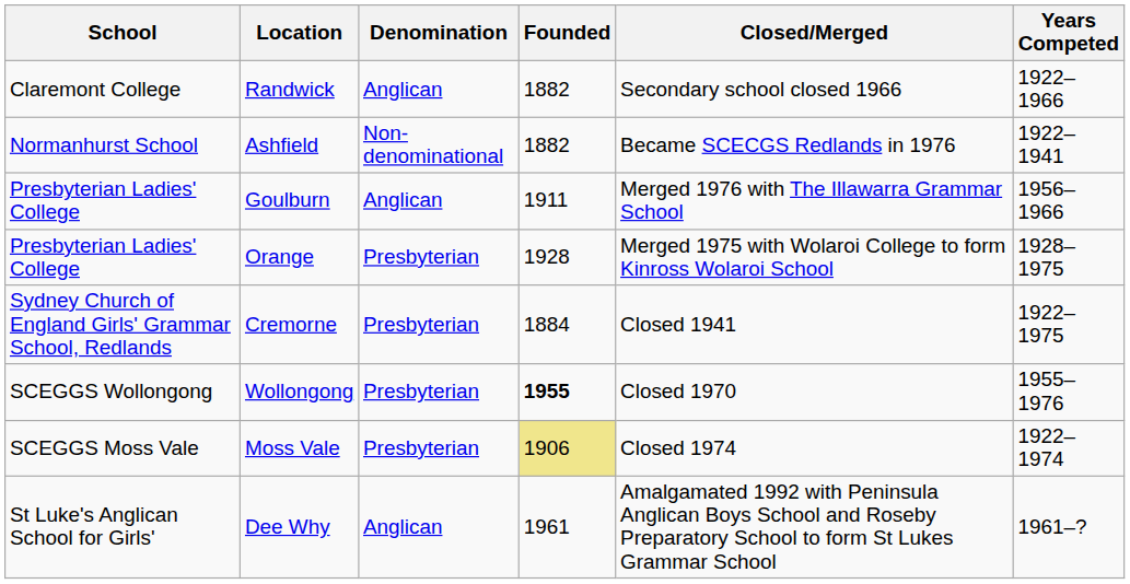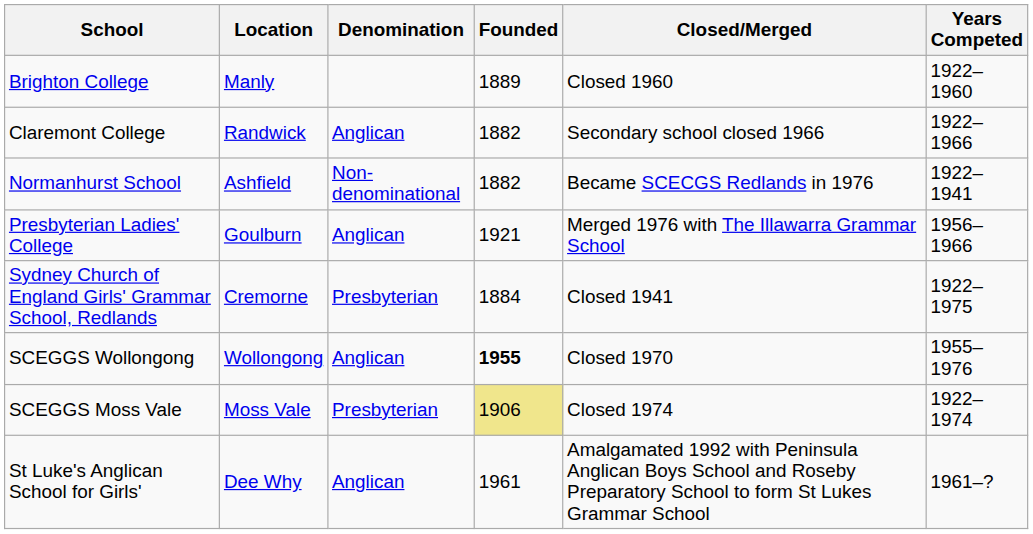+ row: Brighton College | Manly | 1889 | Closed 1960 | 1922–1960
Goulburn | Founded: 1911 -> 1921
- row: Presbyterian Ladies' College | Orange | Presbyterian | 1928 | Merged 1975 with Wolaroi College to form Kinross Wolaroi School | 1928–1975
Wollongong | Denomination: Presbyterian -> Anglican
